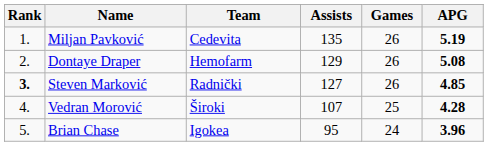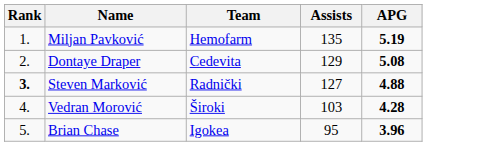- column: Games | 26 | 26 | 26 | 25 | 24
Miljan Pavković | Team: Cedevita -> Hemofarm
Dontaye Draper | Team: Hemofarm -> Cedevita
Steven Marković | APG: 4.85 -> 4.88
Vedran Morović | Assists: 107 -> 103
